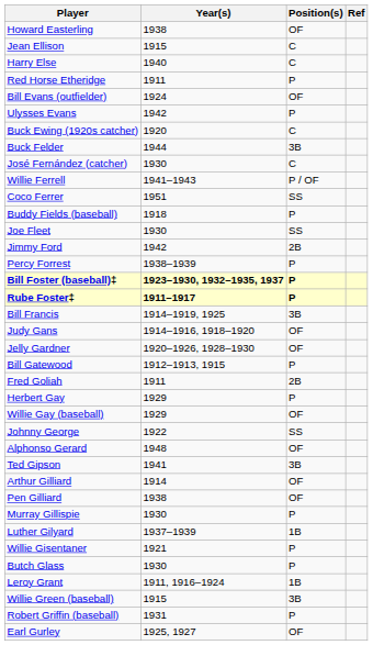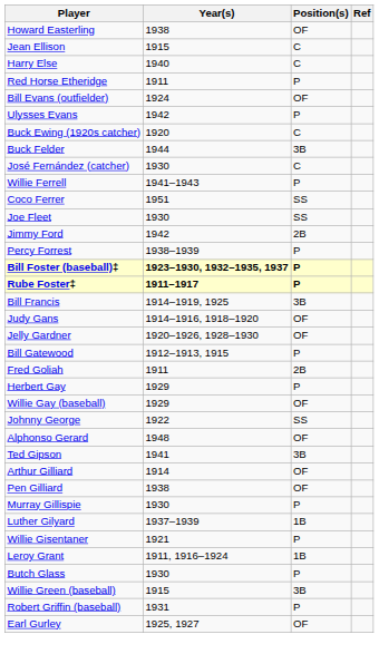Willie Ferrell | Position(s): P / OF -> P
- row: Buddy Fields (baseball) | 1918 | P
rows swapped: Butch Glass <-> Leroy Grant
